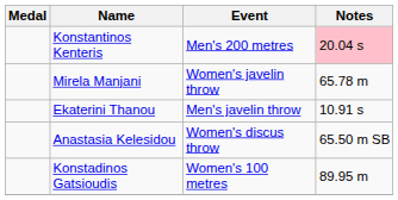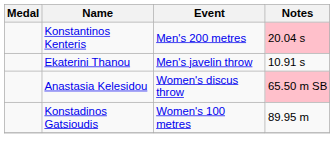- row: Mirela Manjani | Women's javelin throw | 65.78 m
Anastasia Kelesidou | Notes: no background -> pink background
